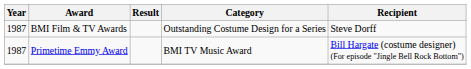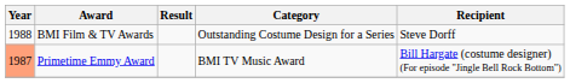BMI Film & TV Awards | Year: 1987 -> 1988
Primetime Emmy Award | Year: no background -> lightsalmon background
